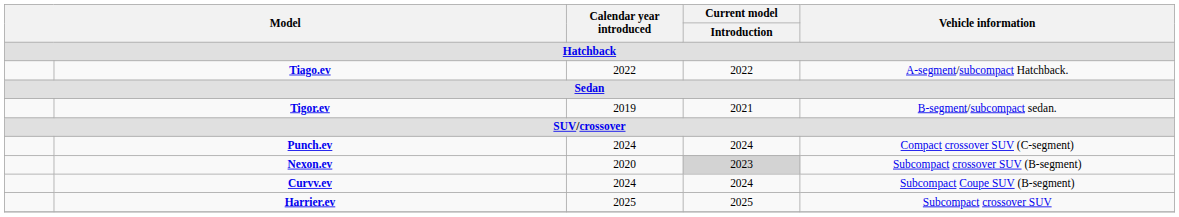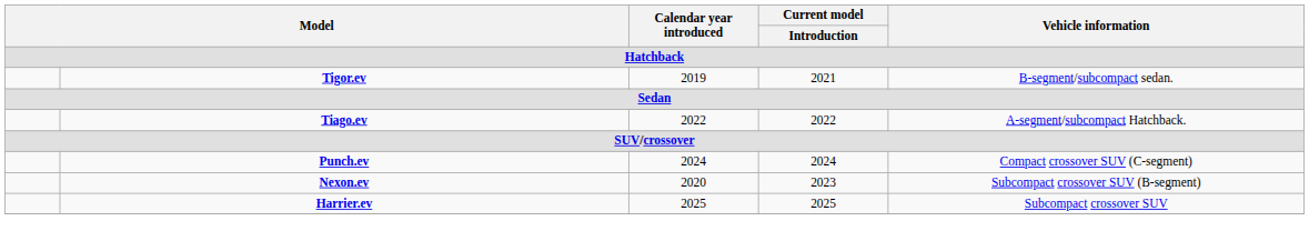rows swapped: Tiago.ev <-> Tigor.ev
Nexon.ev | Current model / Introduction: lightgrey background -> no background
- row: Curvv.ev | 2024 | 2024 | Subcompact Coupe SUV (B-segment)
